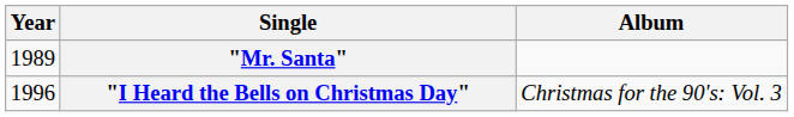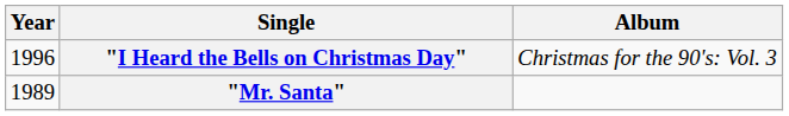rows swapped: "Mr. Santa" <-> "I Heard the Bells on Christmas Day"
